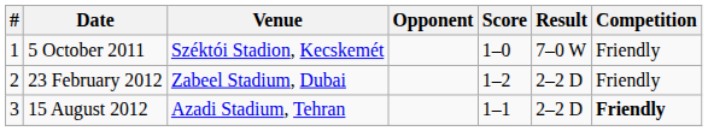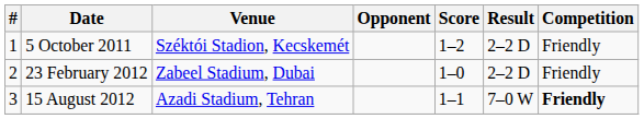5 October 2011 | Score: 1–0 -> 1–2
5 October 2011 | Result: 7–0 W -> 2–2 D
23 February 2012 | Score: 1–2 -> 1–0
15 August 2012 | Result: 2–2 D -> 7–0 W
